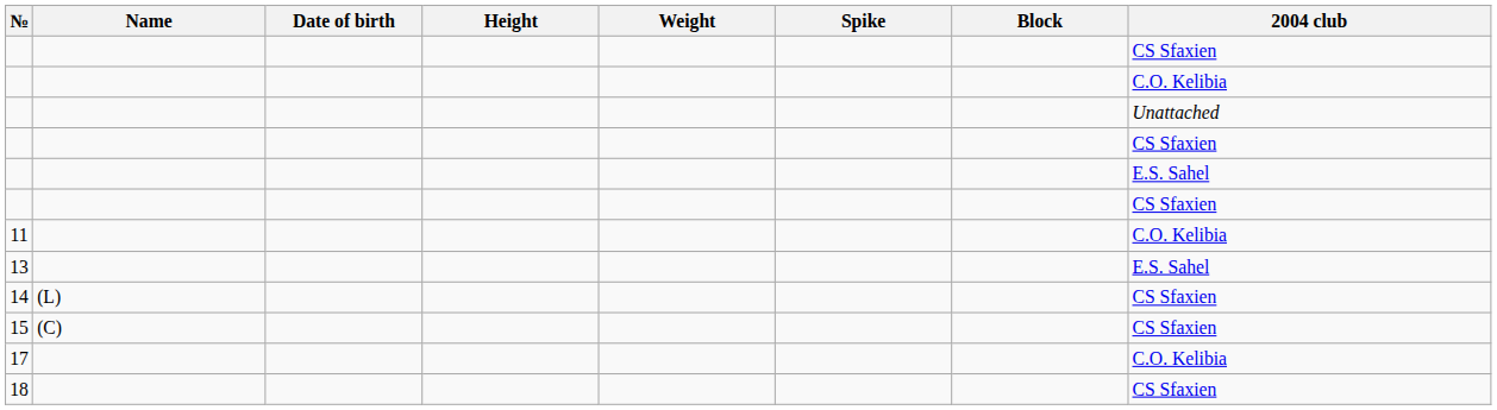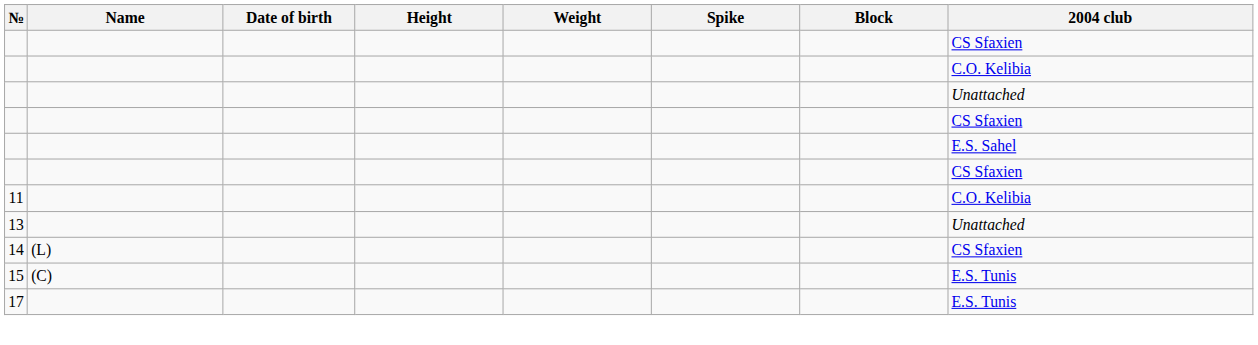13 | 2004 club: E.S. Sahel -> Unattached
15 | 2004 club: CS Sfaxien -> E.S. Tunis
17 | 2004 club: C.O. Kelibia -> E.S. Tunis
- row: 18 | CS Sfaxien
